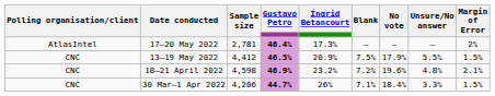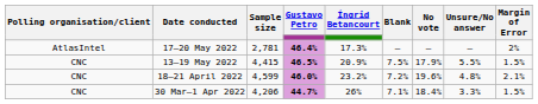13–19 May 2022 | Sample size: 4,412 -> 4,415
18–21 April 2022 | Sample size: 4,598 -> 4,599
18–21 April 2022 | Gustavo Petro: 46.9% -> 46.0%
